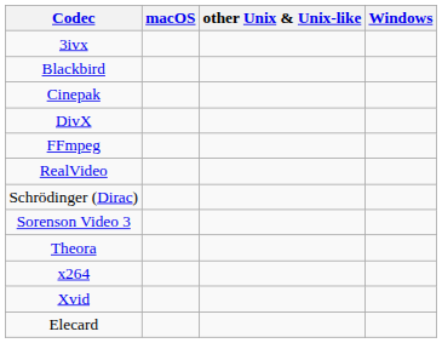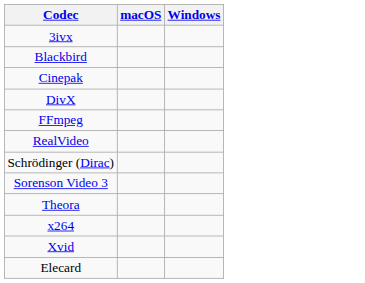- column: other Unix & Unix-like
